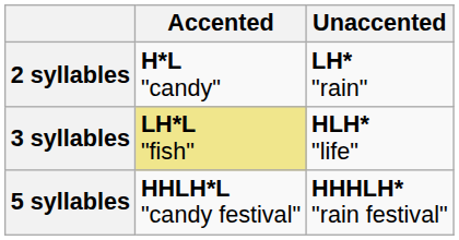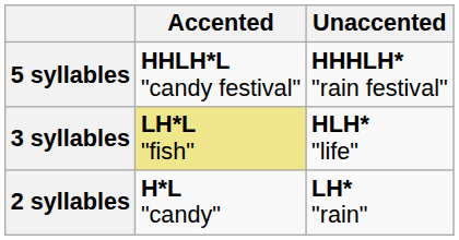rows swapped: 2 syllables <-> 5 syllables
